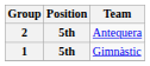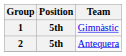rows swapped: 1 <-> 2
